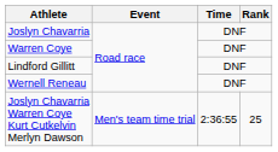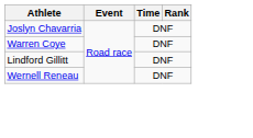- row: Joslyn Chavarria Warren Coye Kurt Cutkelvin Merlyn Dawson | Men's team time trial | 2:36:55 | 25
